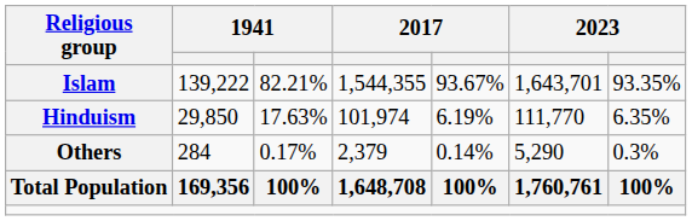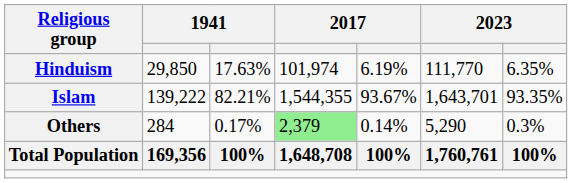rows swapped: Islam <-> Hinduism
Others | column 4: no background -> lightgreen background
